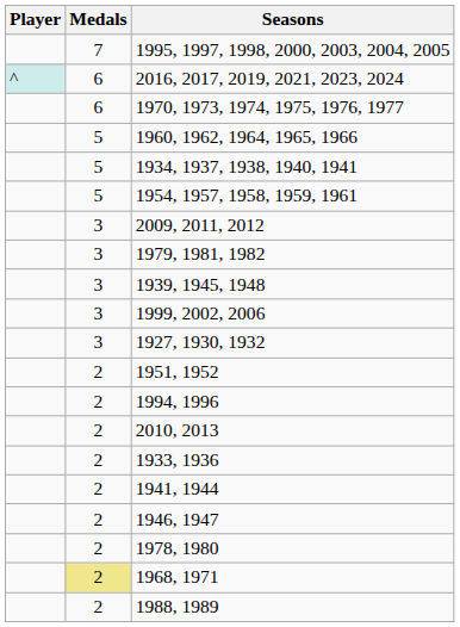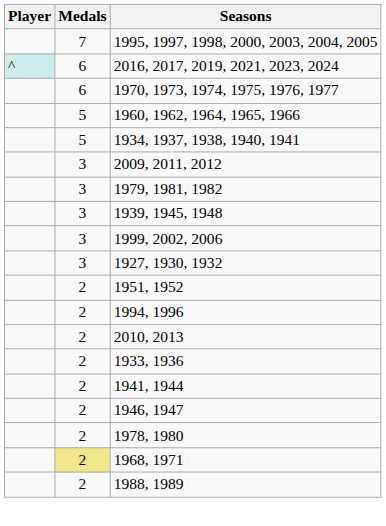- row: 5 | 1954, 1957, 1958, 1959, 1961
